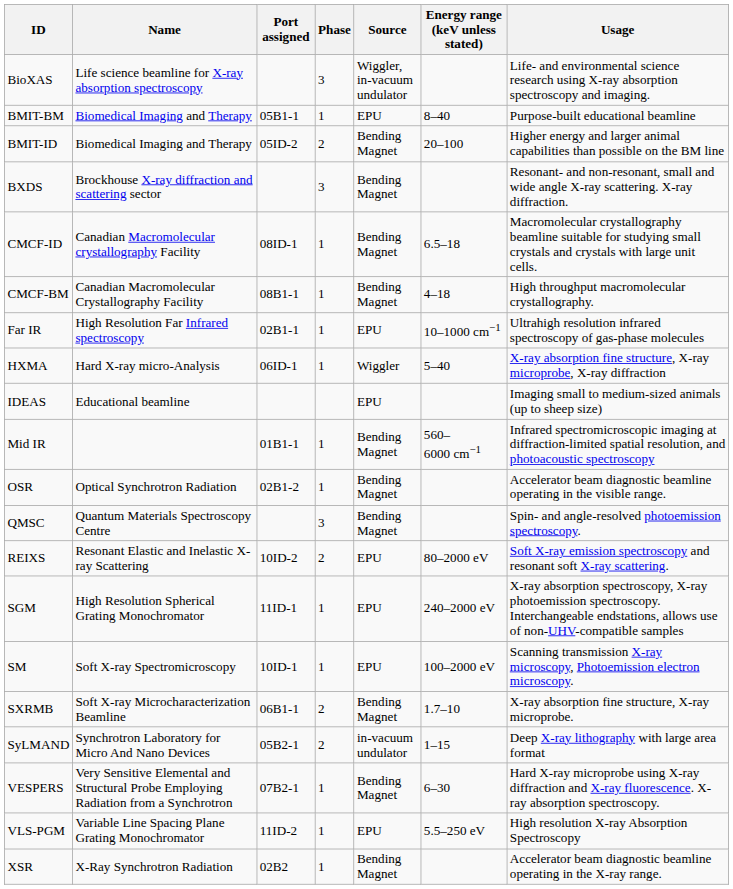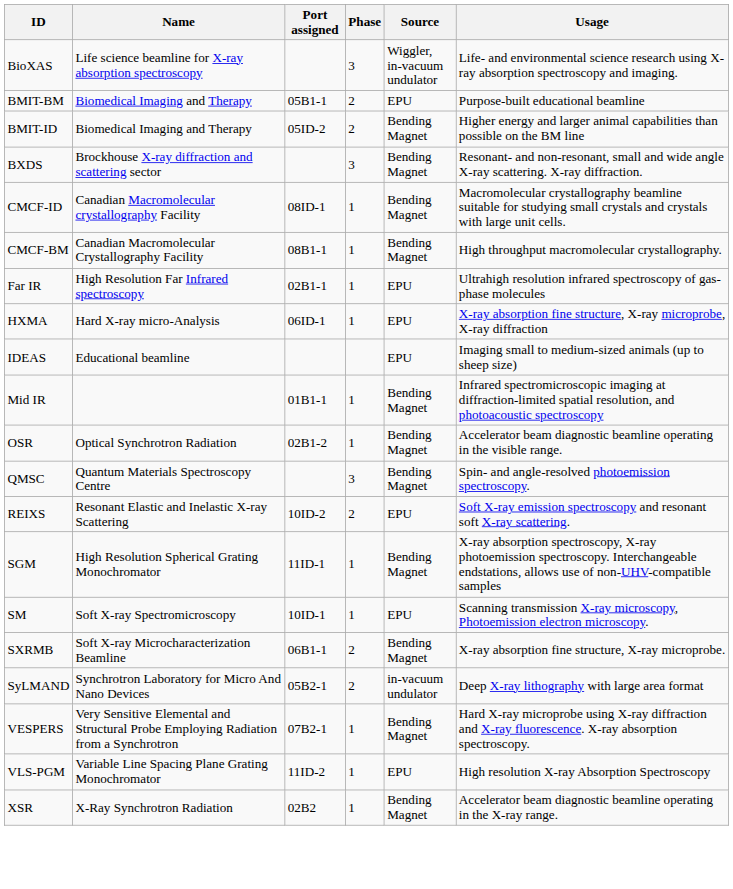- column: Energy range (keV unless stated) | 8–40 | 20–100 | 6.5–18 | 4–18 | 10–1000 cm−1 | 5–40 | 560–6000 cm−1 | 80–2000 eV | 240–2000 eV | 100–2000 eV | 1.7–10 | 1–15 | 6–30 | 5.5–250 eV
BMIT-BM | Phase: 1 -> 2
HXMA | Source: Wiggler -> EPU
SGM | Source: EPU -> Bending Magnet
